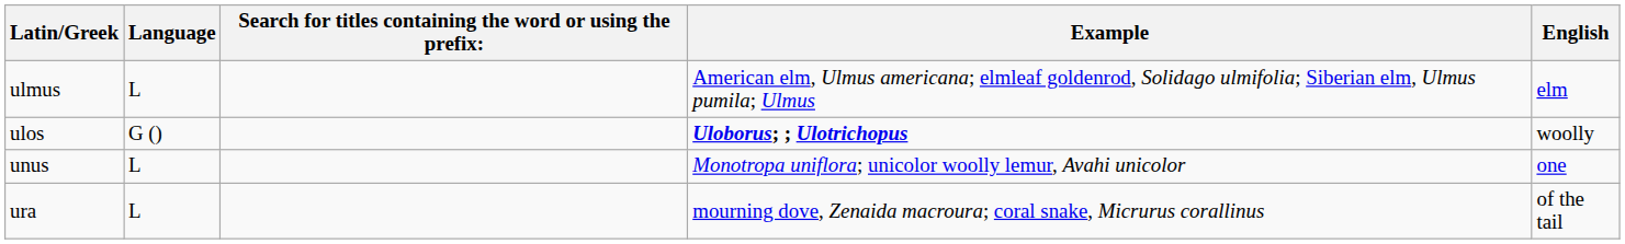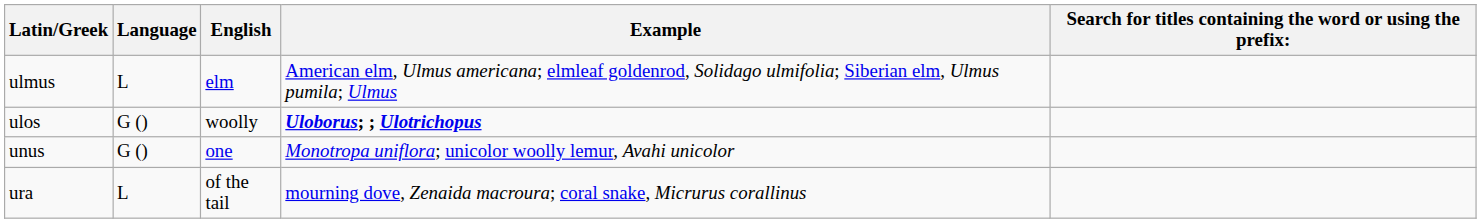columns swapped: English <-> Search for titles containing the word or using the prefix:
unus | Language: L -> G ()
